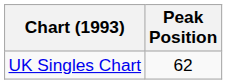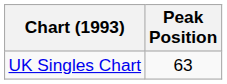UK Singles Chart | Peak Position: 62 -> 63
